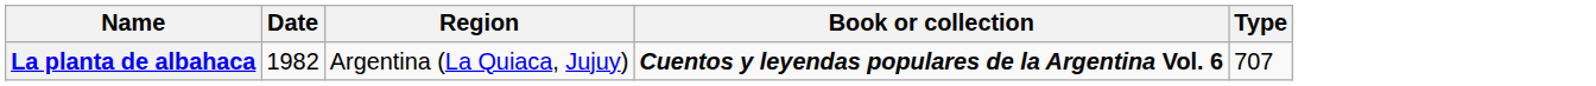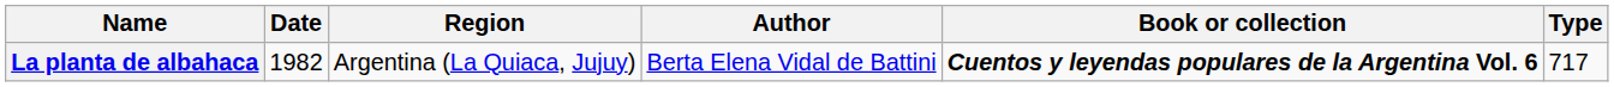+ column: Author | Berta Elena Vidal de Battini
La planta de albahaca | Type: 707 -> 717
